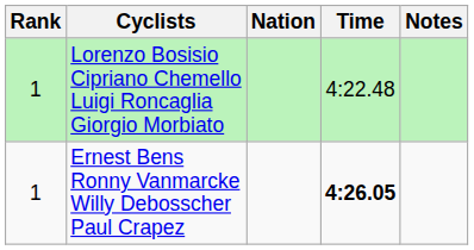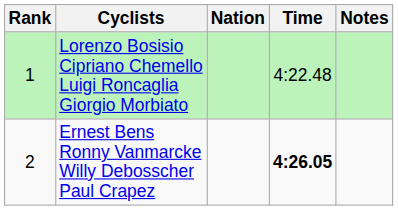Ernest Bens Ronny Vanmarcke Willy Debosscher Paul Crapez | Rank: 1 -> 2
